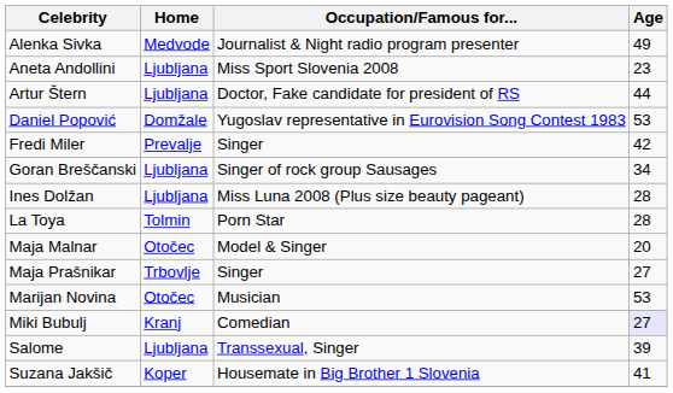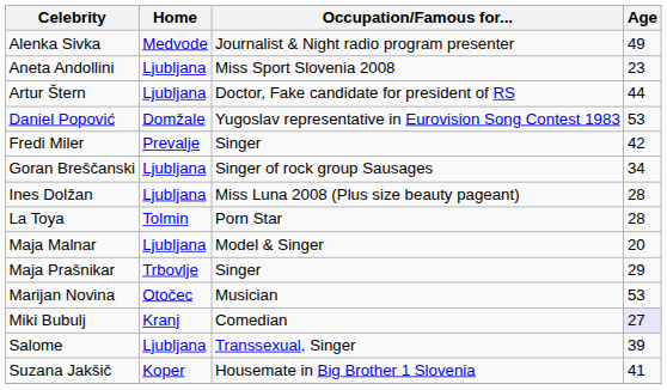Maja Malnar | Home: Otočec -> Ljubljana
Maja Prašnikar | Age: 27 -> 29
